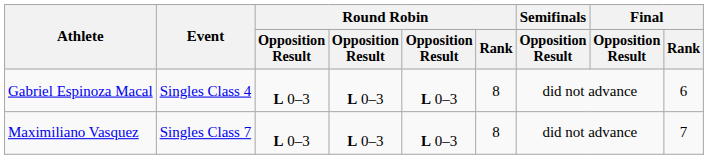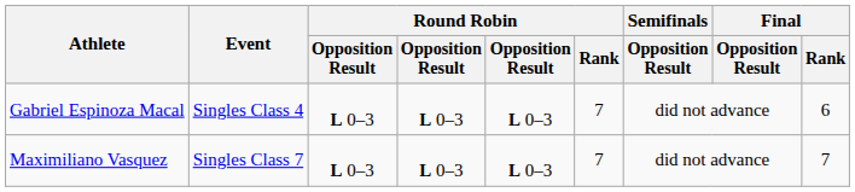Gabriel Espinoza Macal | Round Robin / Rank: 8 -> 7
Maximiliano Vasquez | Round Robin / Rank: 8 -> 7
